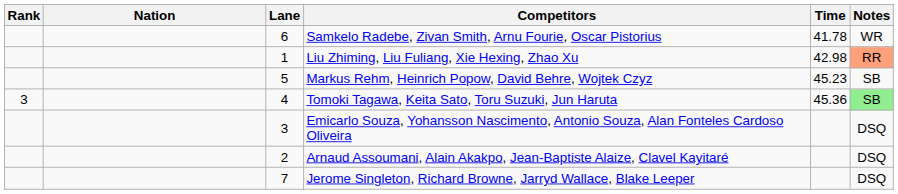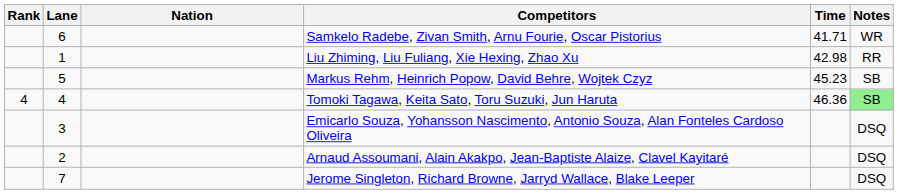columns swapped: Lane <-> Nation
Samkelo Radebe, Zivan Smith, Arnu Fourie, Oscar Pistorius | Time: 41.78 -> 41.71
Liu Zhiming, Liu Fuliang, Xie Hexing, Zhao Xu | Notes: lightsalmon background -> no background
Tomoki Tagawa, Keita Sato, Toru Suzuki, Jun Haruta | Rank: 3 -> 4
Tomoki Tagawa, Keita Sato, Toru Suzuki, Jun Haruta | Time: 45.36 -> 46.36
